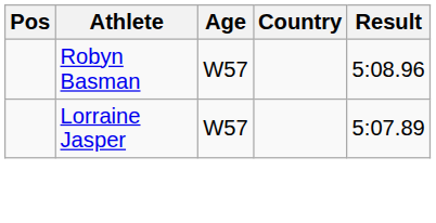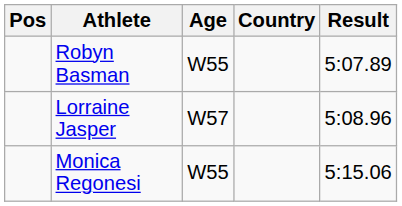Robyn Basman | Age: W57 -> W55
Robyn Basman | Result: 5:08.96 -> 5:07.89
Lorraine Jasper | Result: 5:07.89 -> 5:08.96
+ row: Monica Regonesi | W55 | 5:15.06
